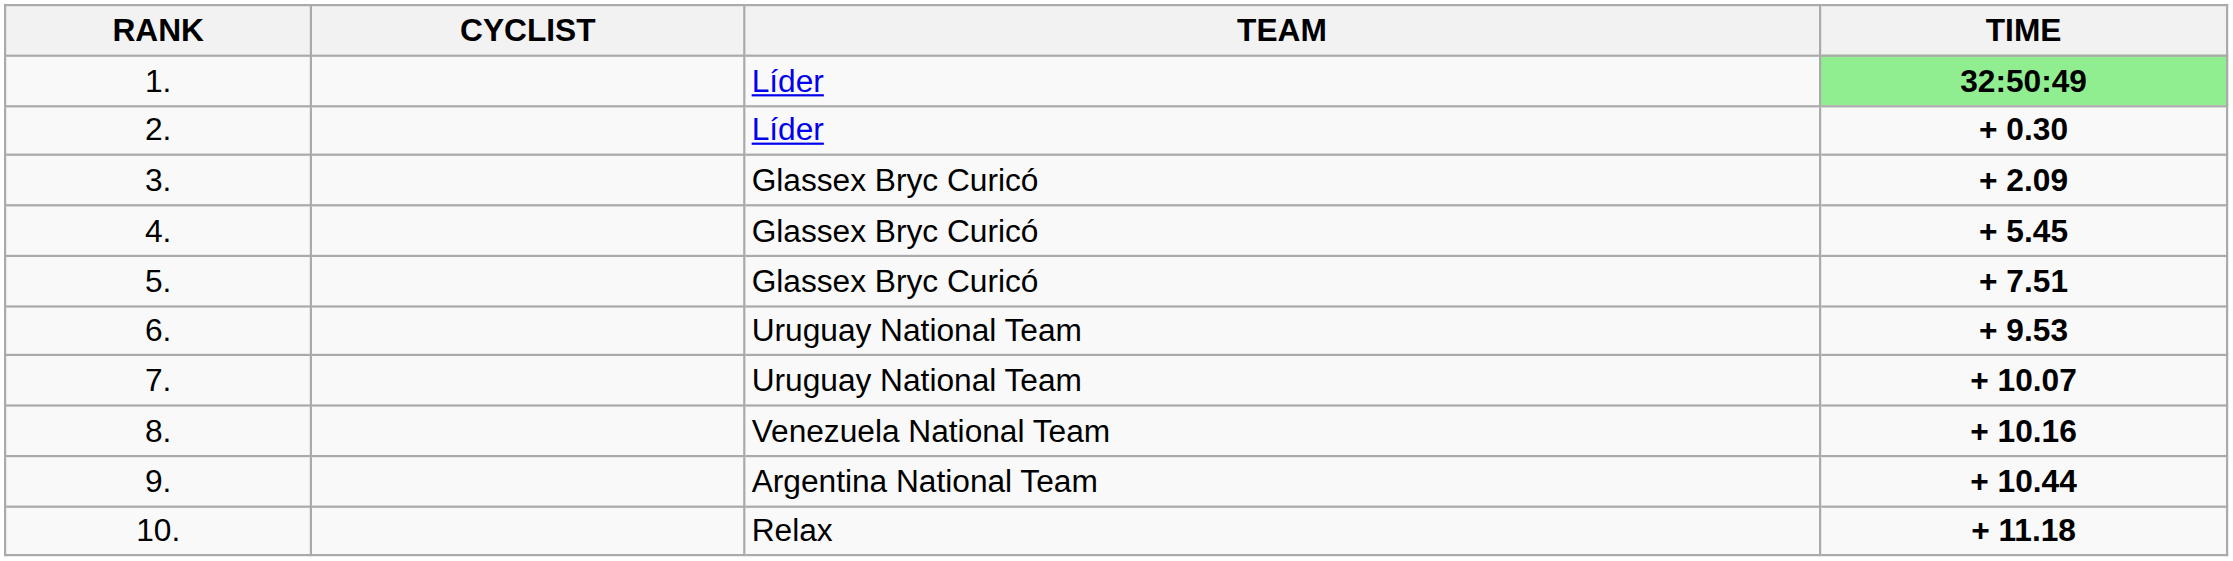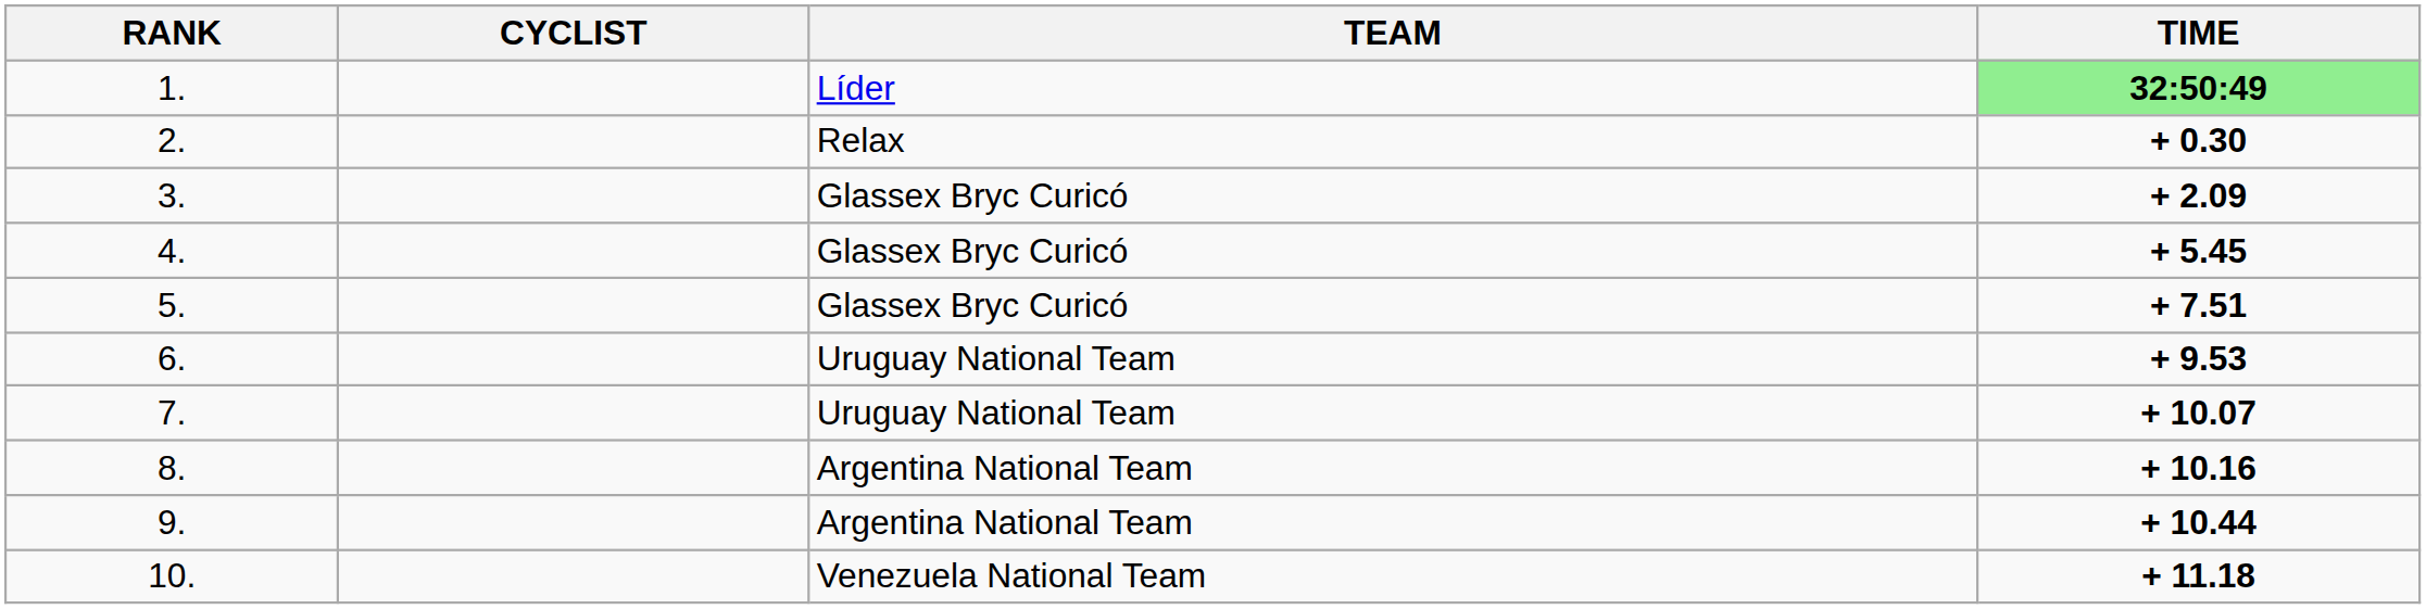2. | TEAM: Líder -> Relax
8. | TEAM: Venezuela National Team -> Argentina National Team
10. | TEAM: Relax -> Venezuela National Team
